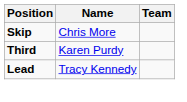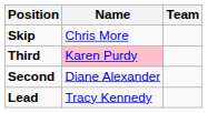Third | Name: no background -> pink background
+ row: Second | Diane Alexander
